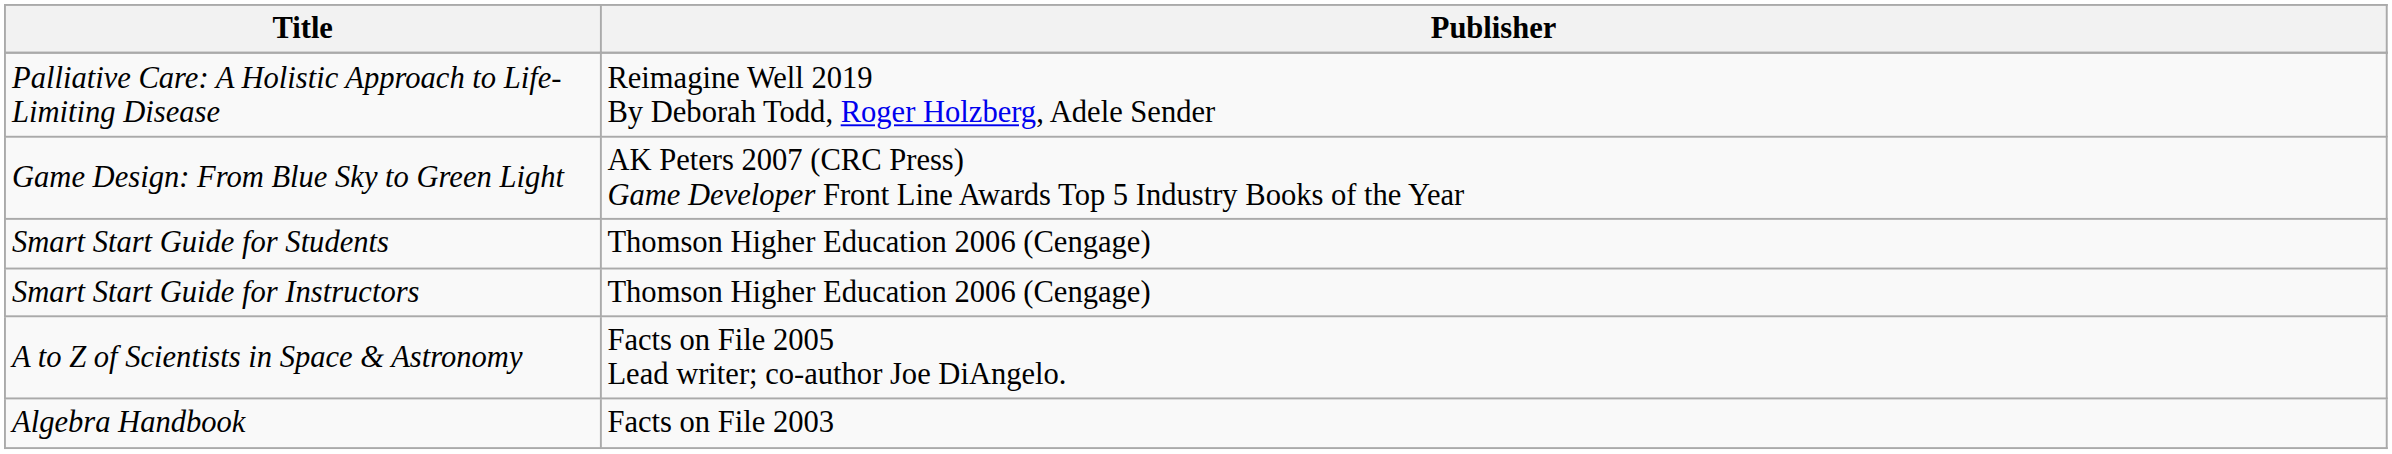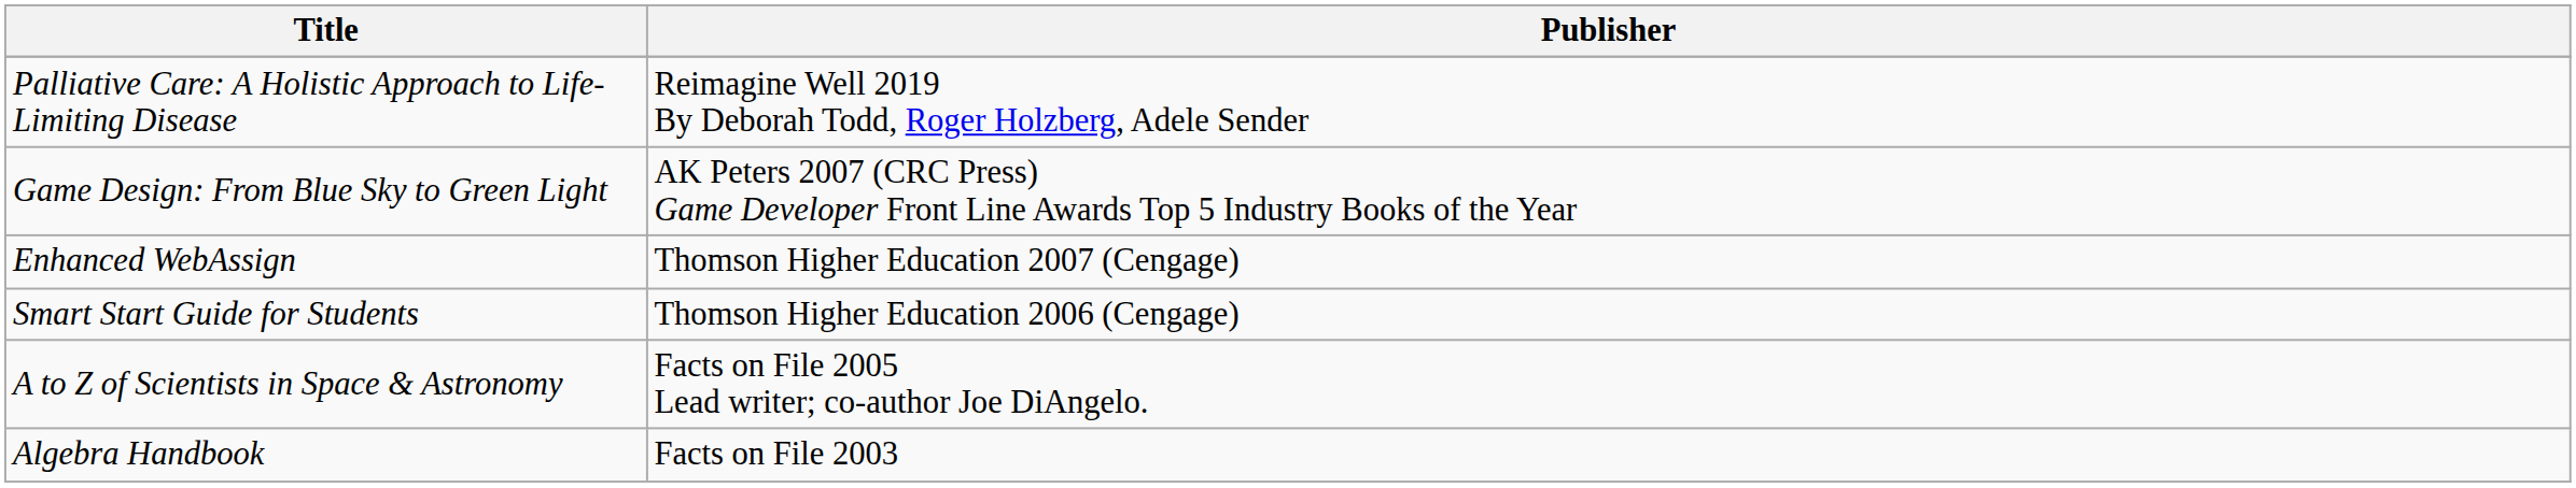+ row: Enhanced WebAssign | Thomson Higher Education 2007 (Cengage)
- row: Smart Start Guide for Instructors | Thomson Higher Education 2006 (Cengage)
